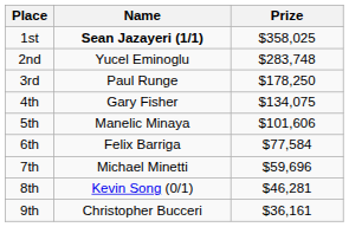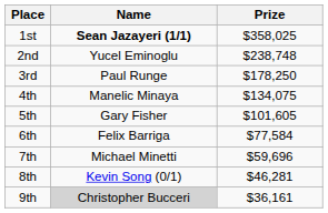2nd | Prize: $283,748 -> $238,748
4th | Name: Gary Fisher -> Manelic Minaya
5th | Name: Manelic Minaya -> Gary Fisher
5th | Prize: $101,606 -> $101,605
9th | Name: no background -> lightgrey background
